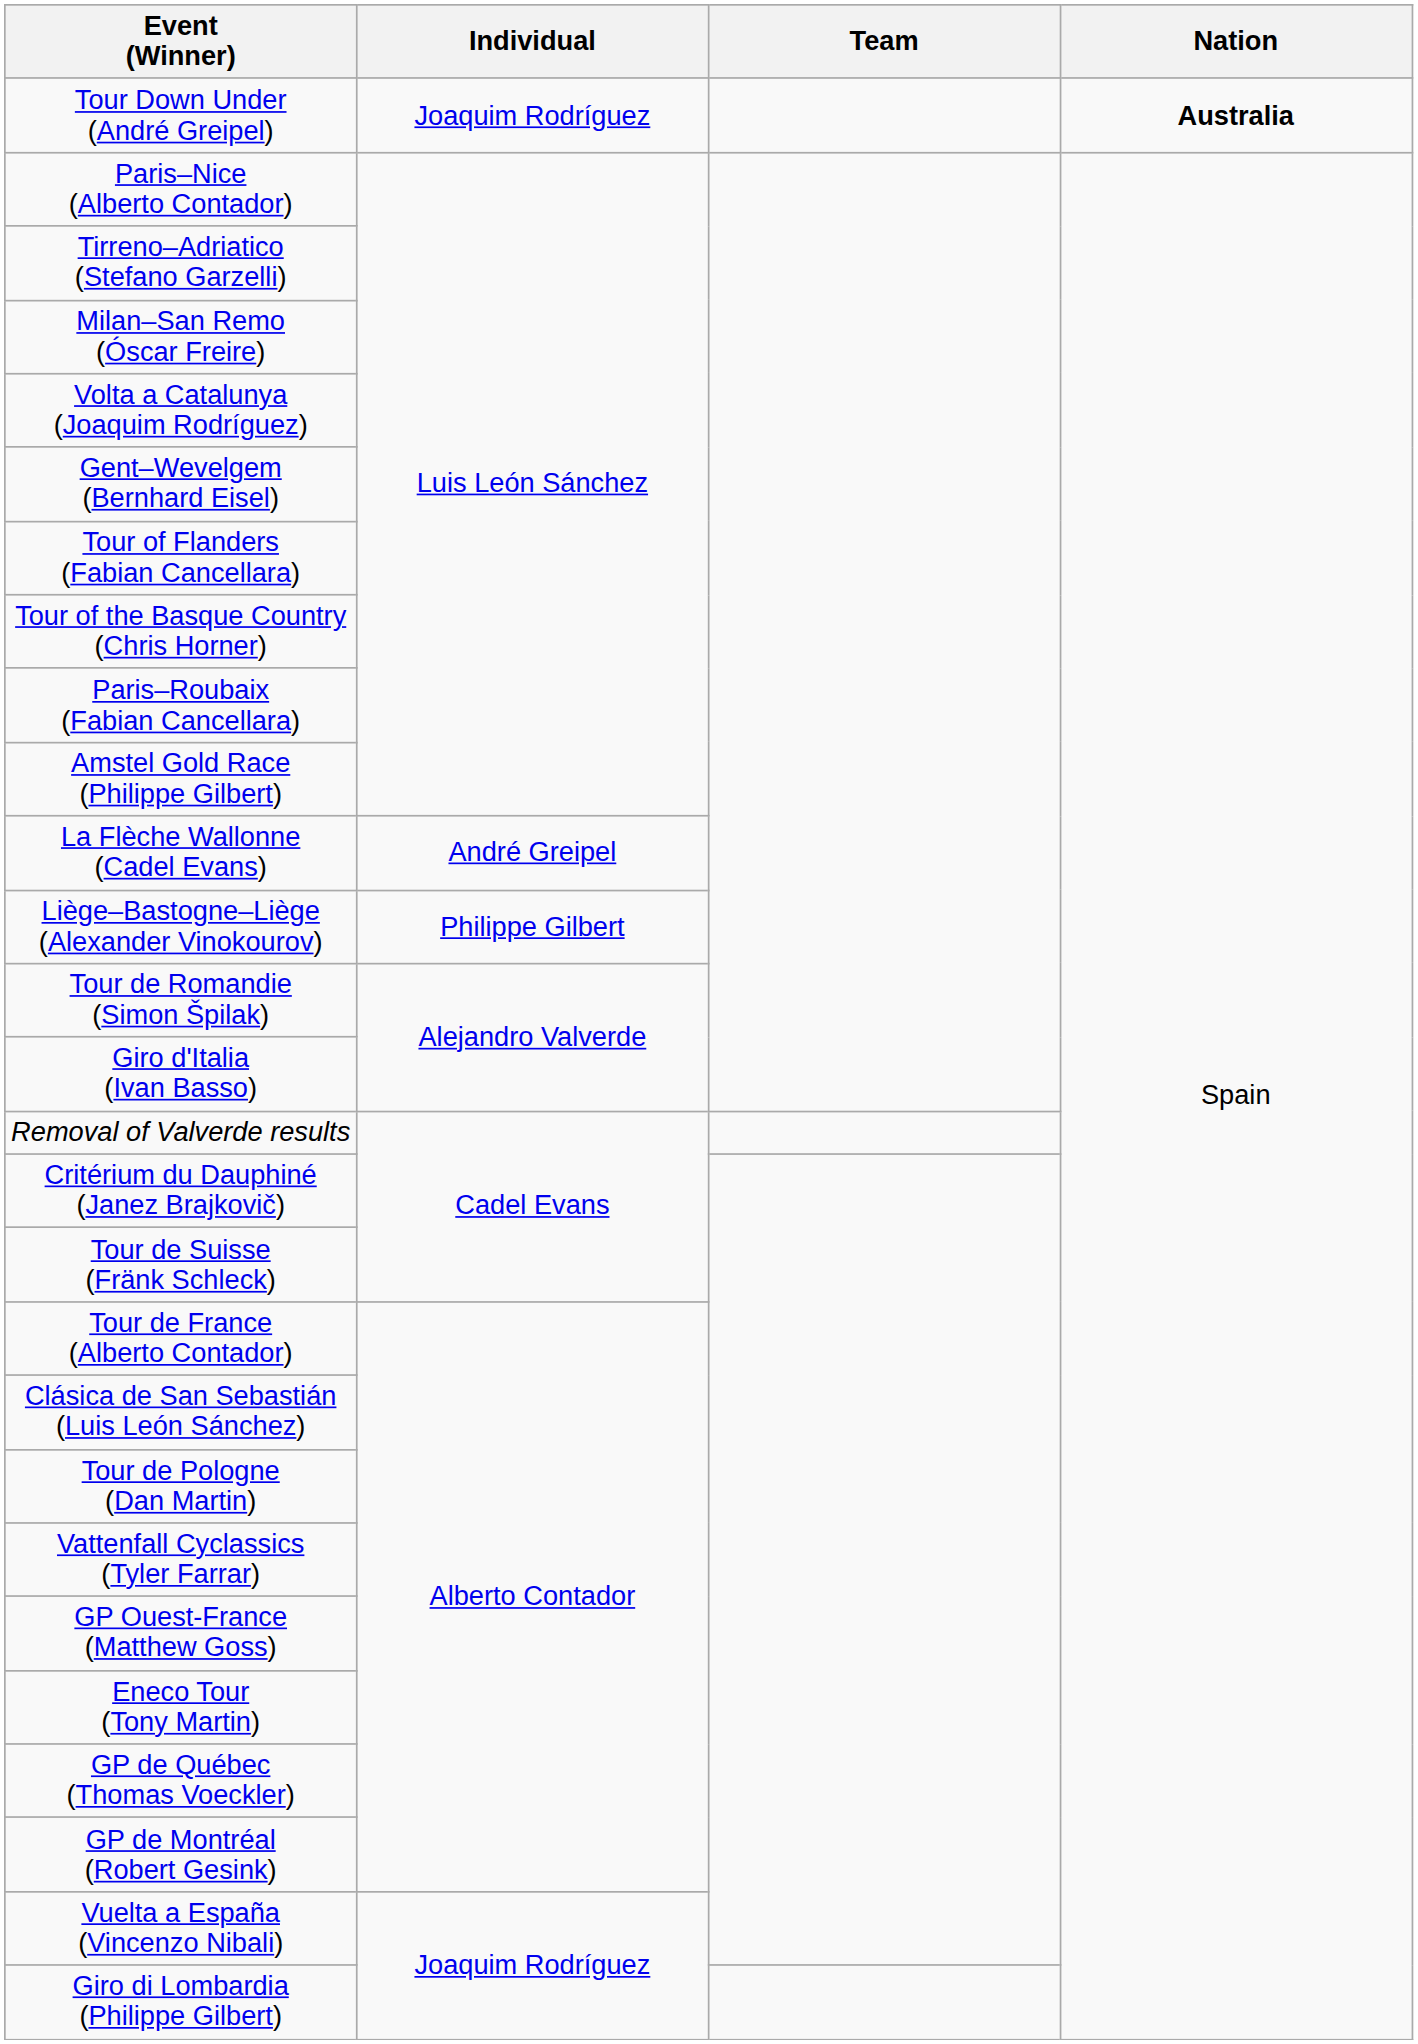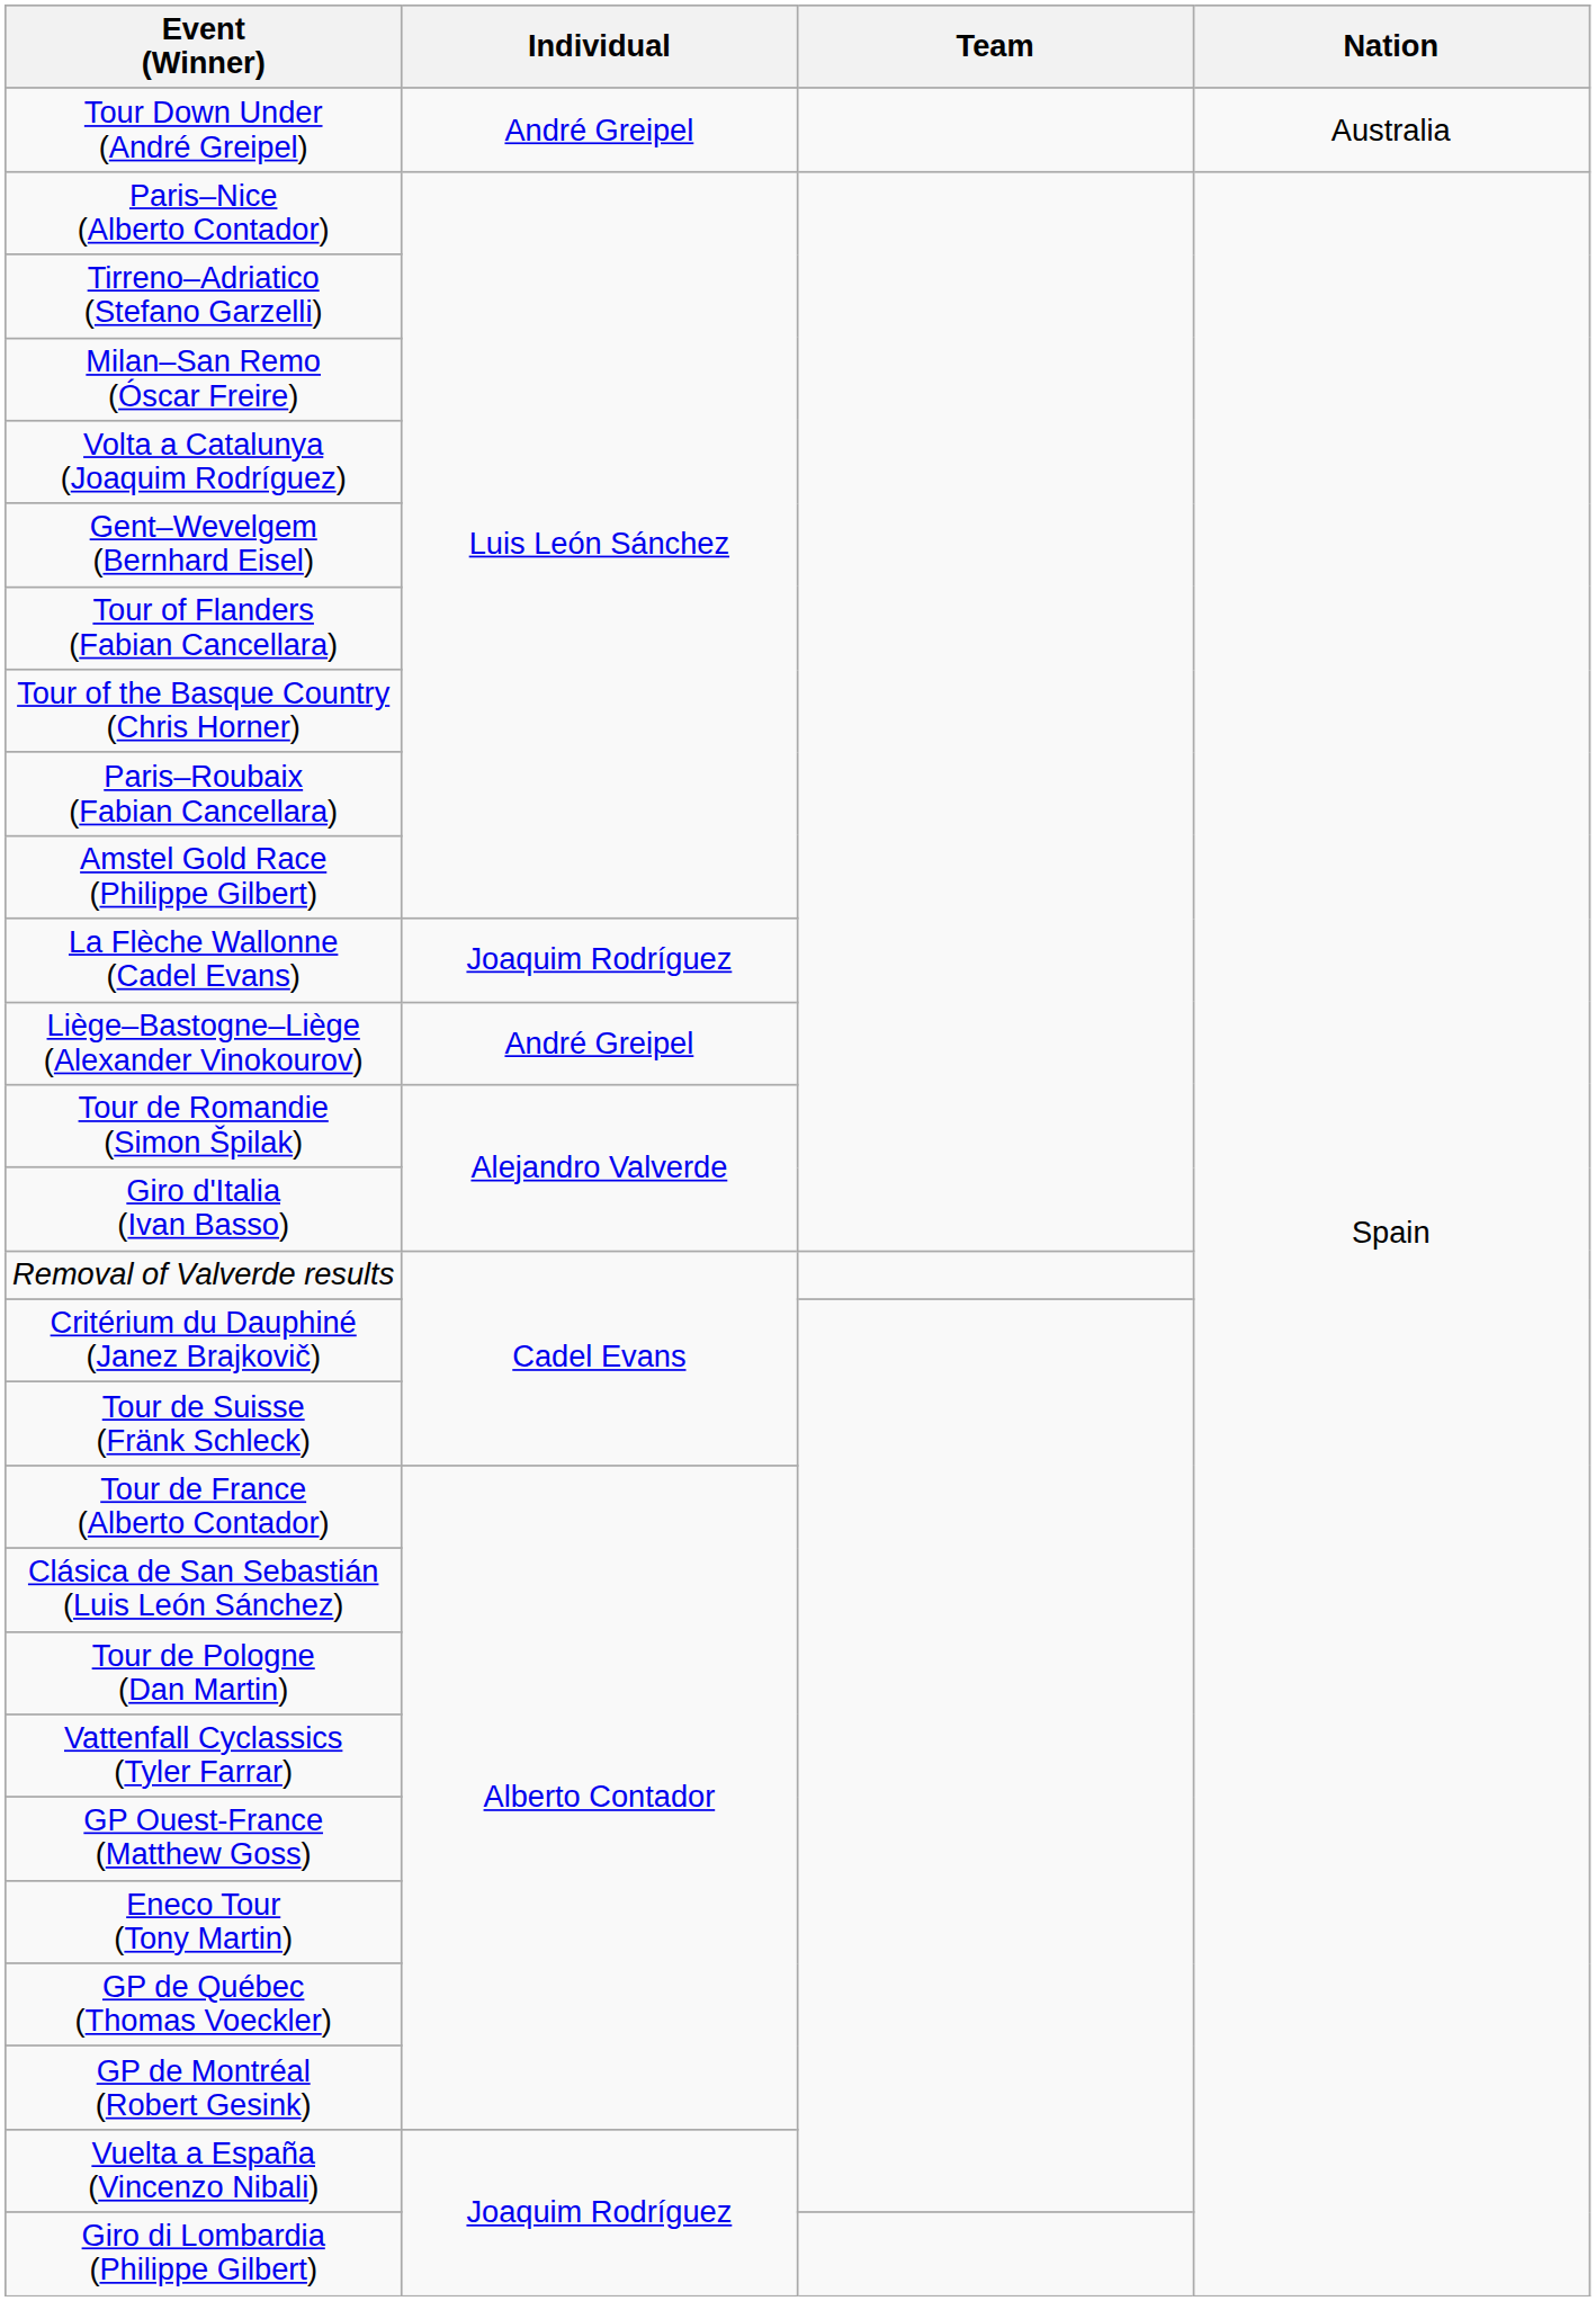Tour Down Under (André Greipel) | Individual: Joaquim Rodríguez -> André Greipel
Tour Down Under (André Greipel) | Nation: bold -> normal
La Flèche Wallonne (Cadel Evans) | Individual: André Greipel -> Joaquim Rodríguez
Liège–Bastogne–Liège (Alexander Vinokourov) | Individual: Philippe Gilbert -> André Greipel
